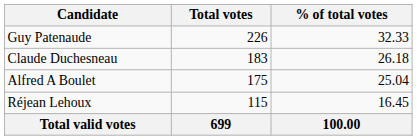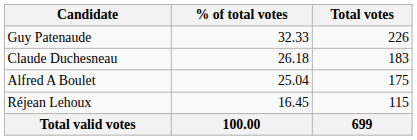columns swapped: Total votes <-> % of total votes
